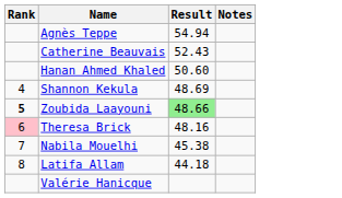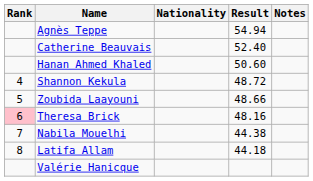+ column: Nationality
Catherine Beauvais | Result: 52.43 -> 52.40
Shannon Kekula | Result: 48.69 -> 48.72
Zoubida Laayouni | Rank: bold -> normal
Zoubida Laayouni | Result: lightgreen background -> no background
Nabila Mouelhi | Result: 45.38 -> 44.38
